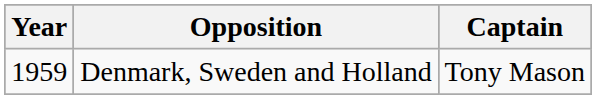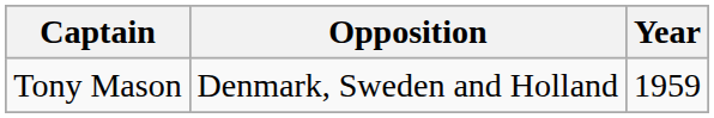columns swapped: Year <-> Captain
